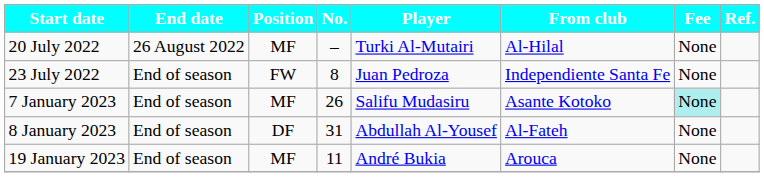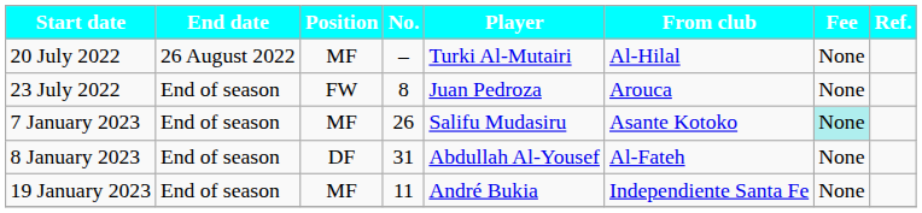23 July 2022 | From club: Independiente Santa Fe -> Arouca
19 January 2023 | From club: Arouca -> Independiente Santa Fe
